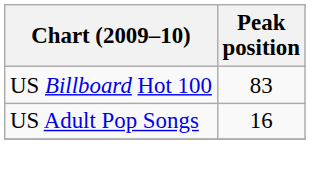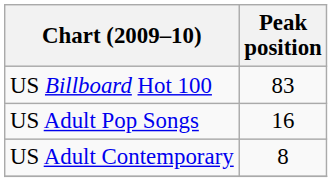+ row: US Adult Contemporary | 8
